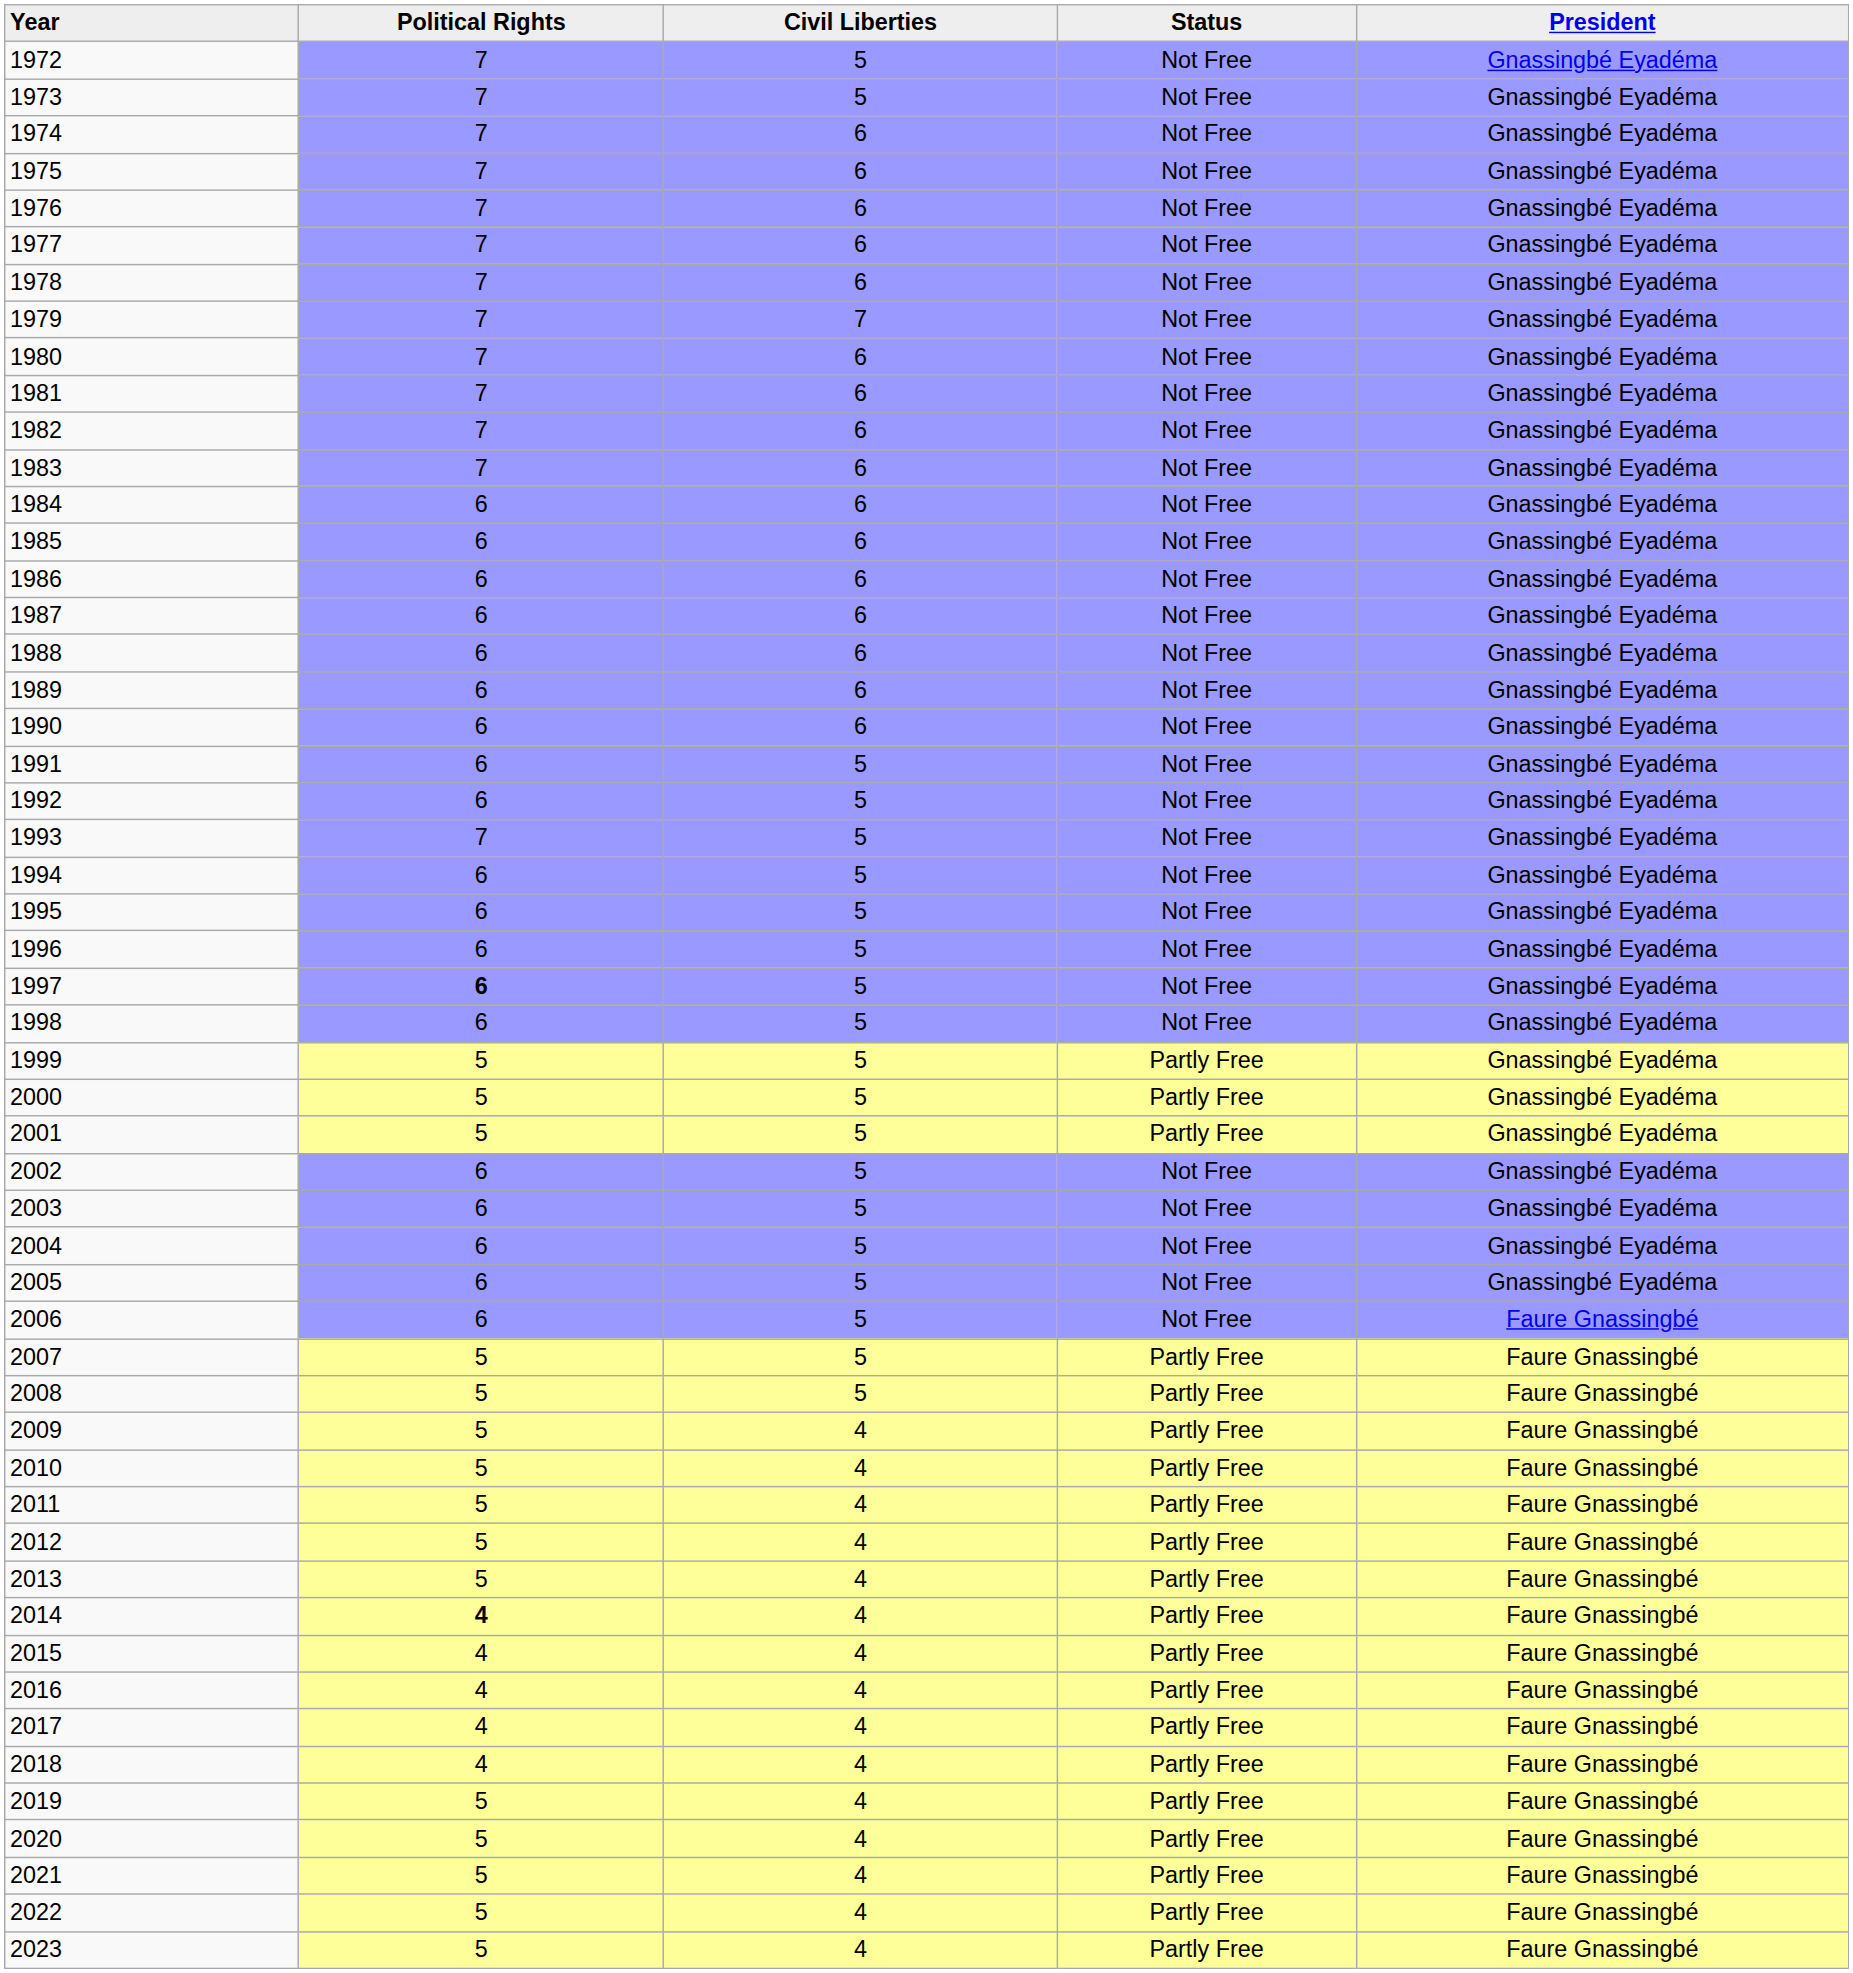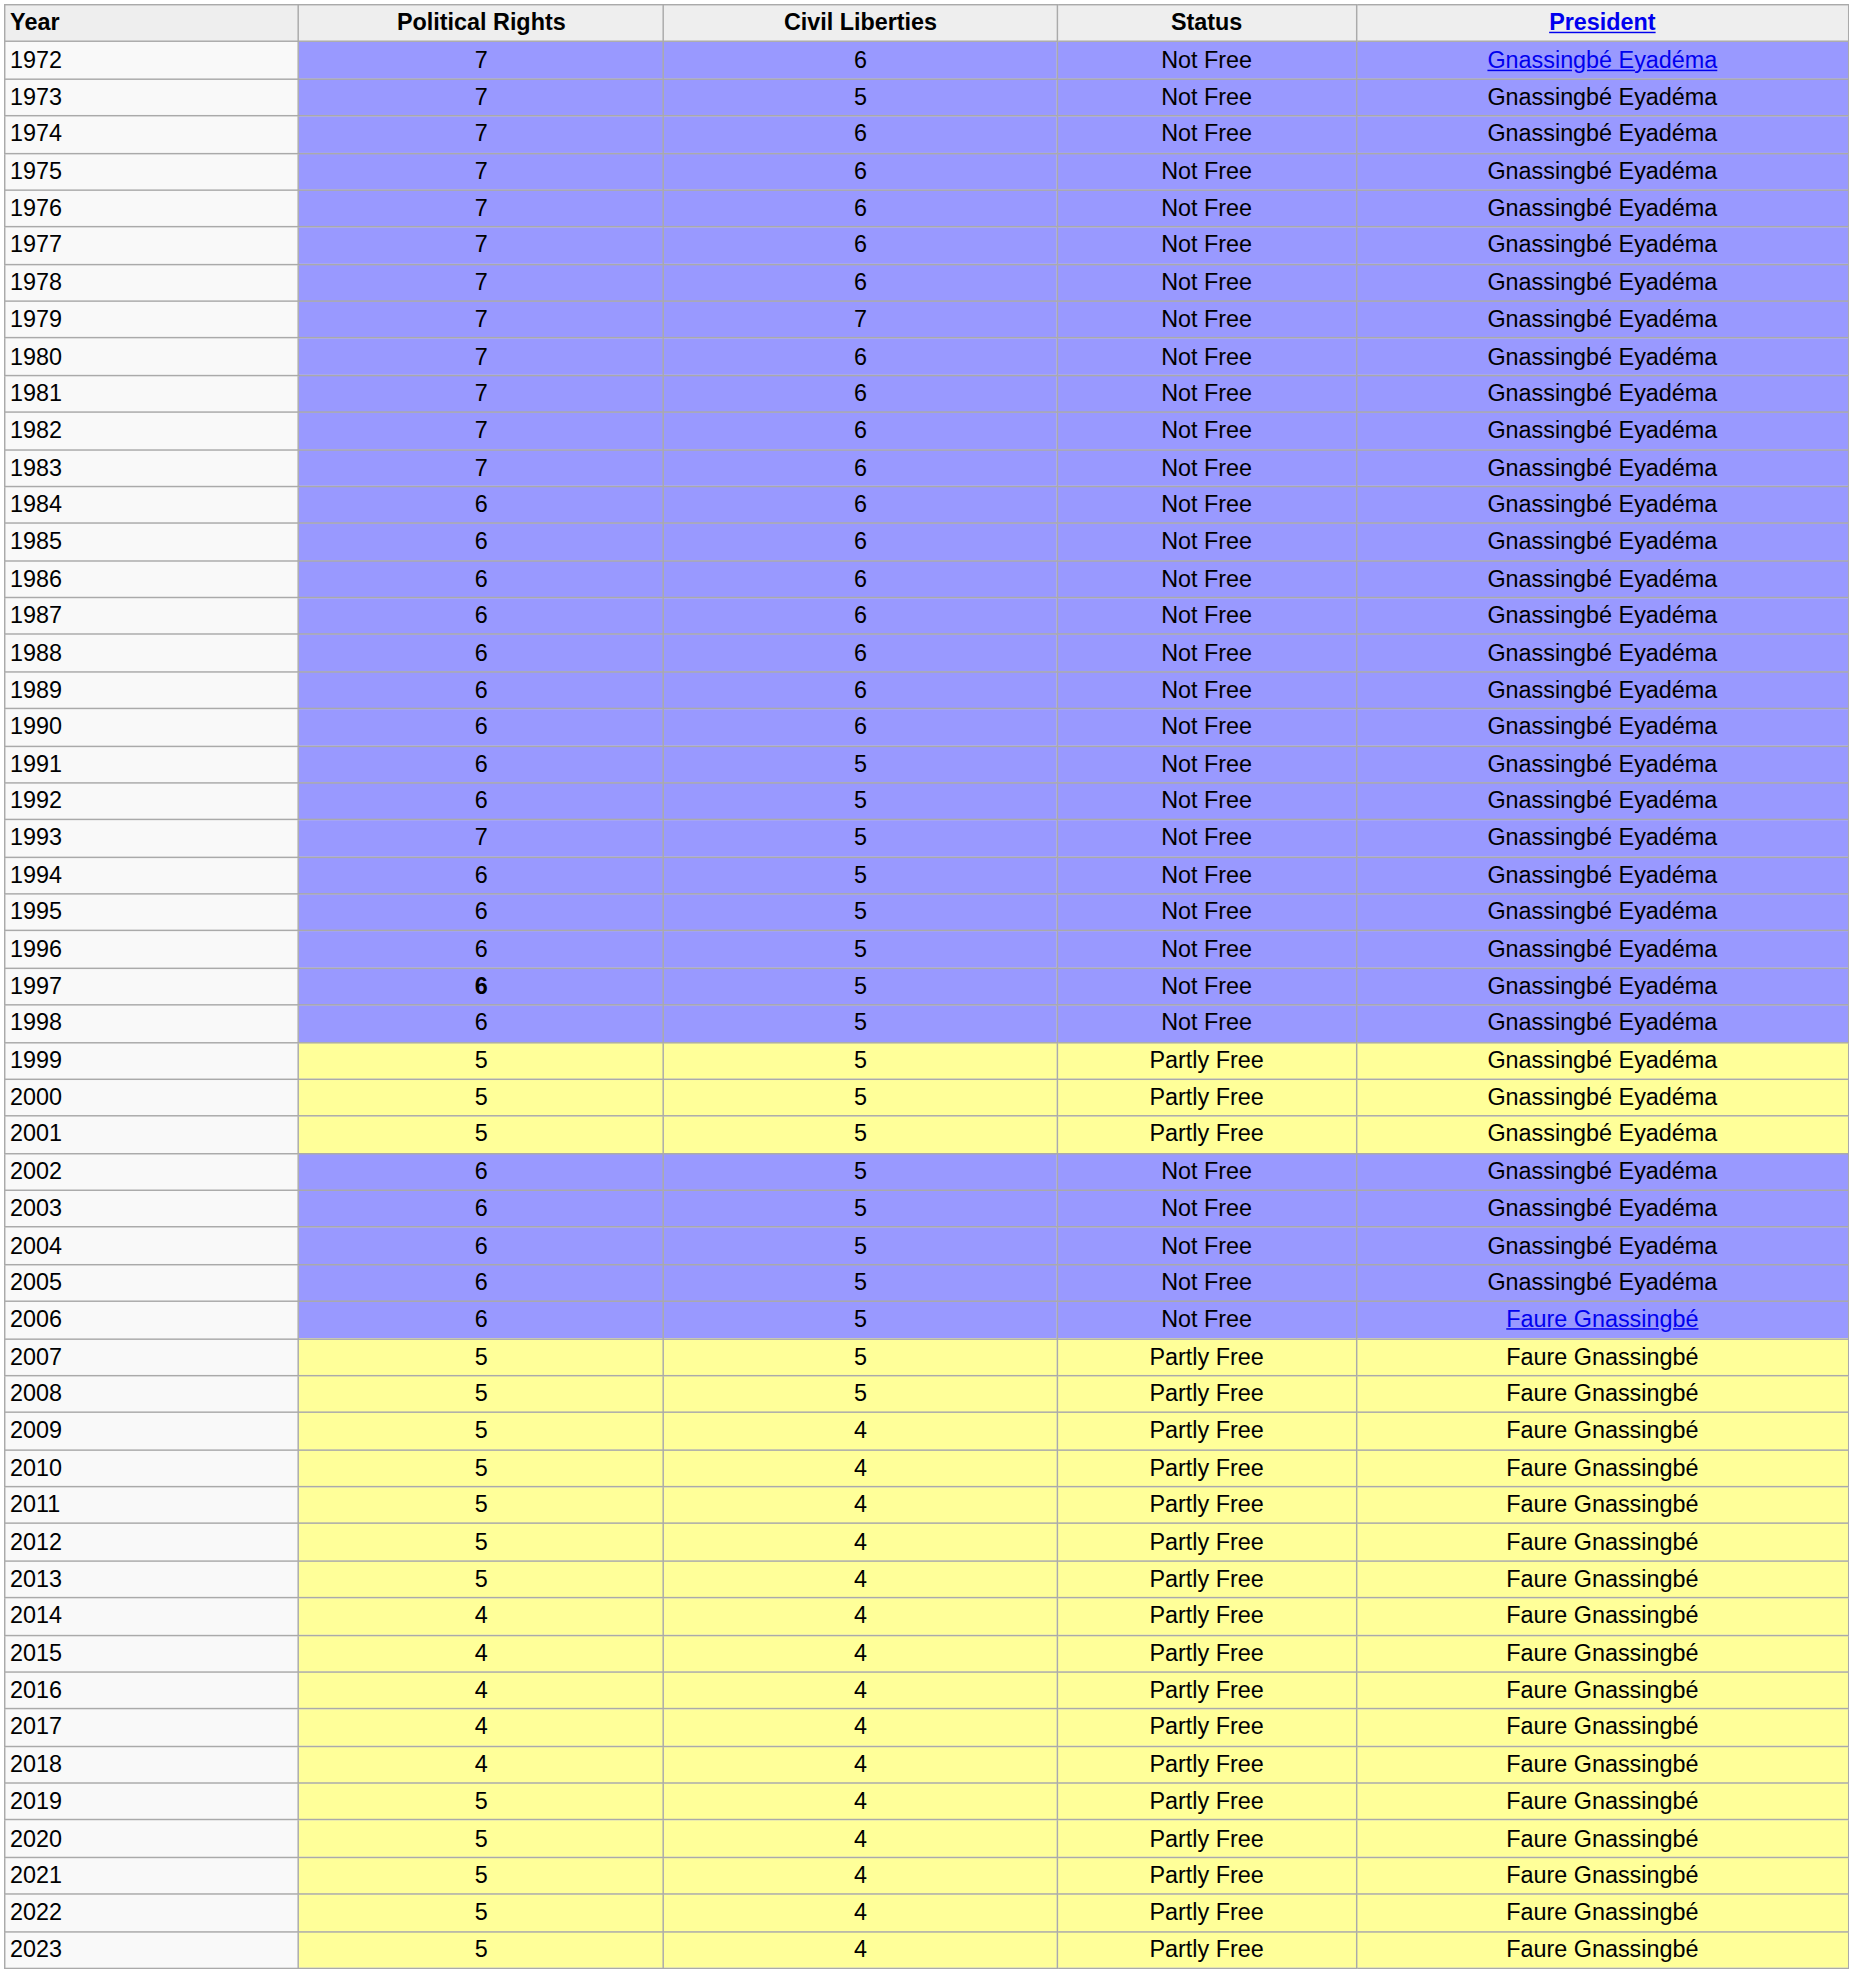1972 | column 3: 5 -> 6
2014 | column 2: bold -> normal
